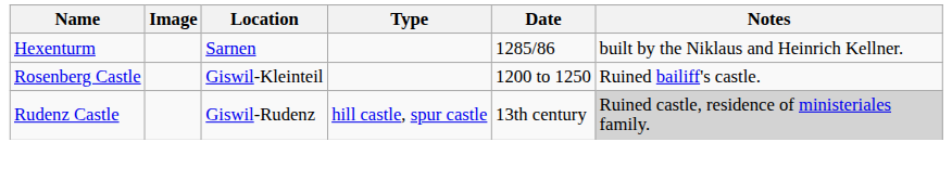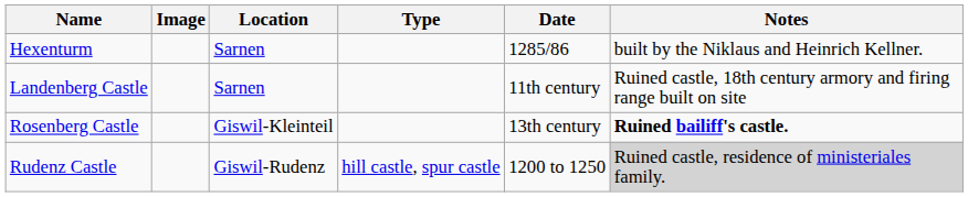+ row: Landenberg Castle | Sarnen | 11th century | Ruined castle, 18th century armory and firing range built on site
Rosenberg Castle | Date: 1200 to 1250 -> 13th century
Rosenberg Castle | Notes: normal -> bold
Rudenz Castle | Date: 13th century -> 1200 to 1250
